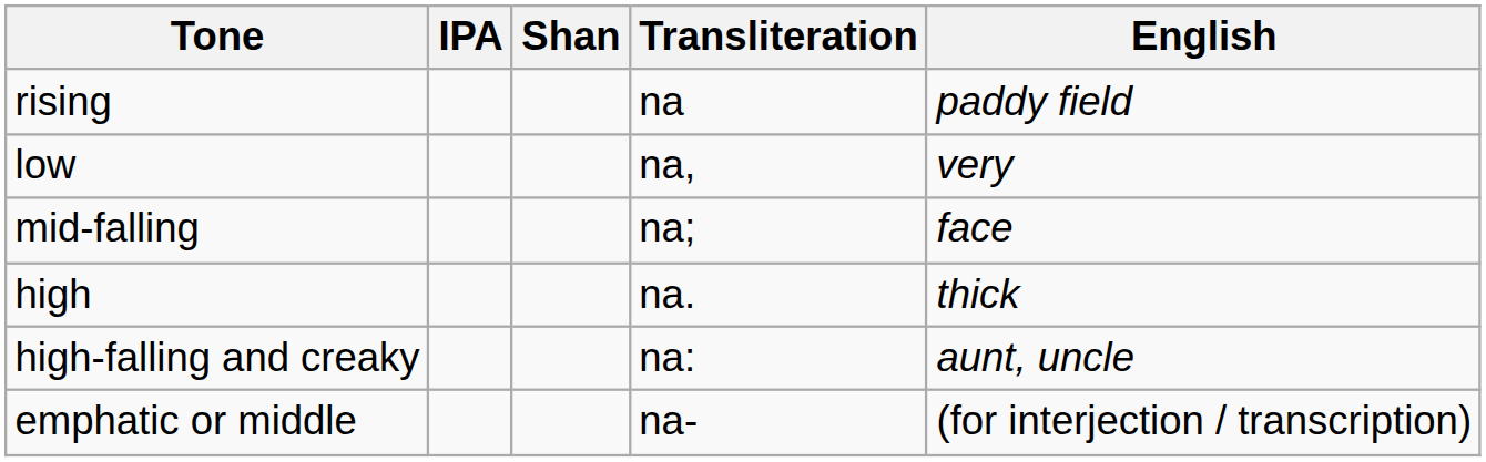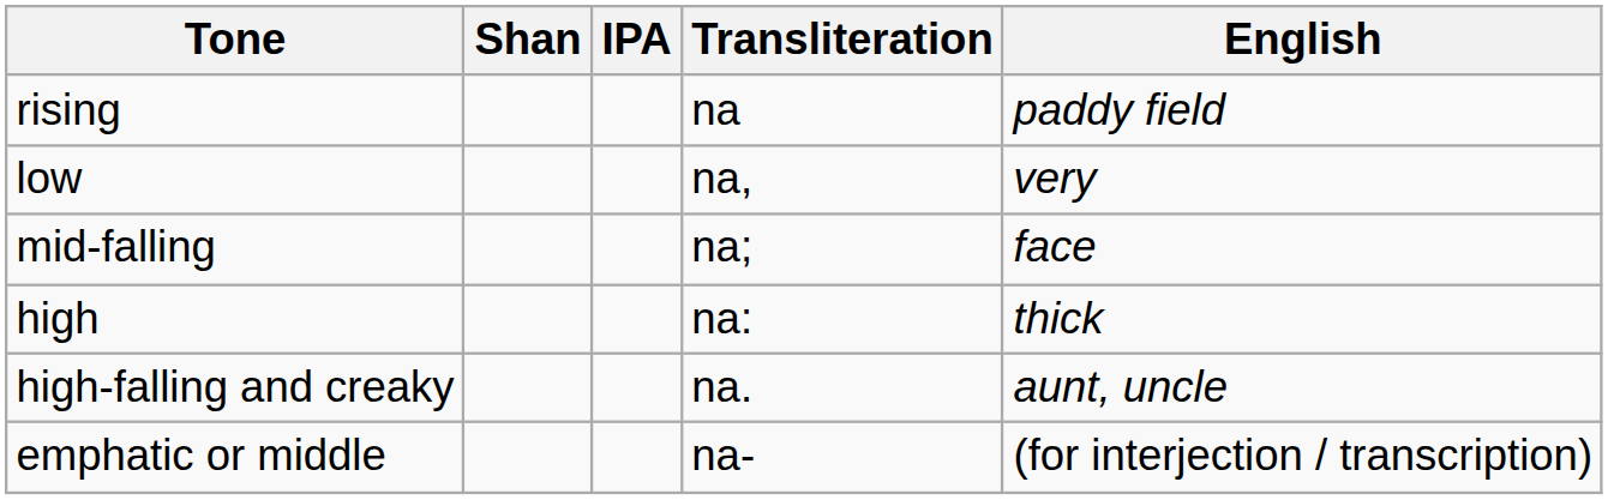columns swapped: Shan <-> IPA
high | Transliteration: na. -> na:
high-falling and creaky | Transliteration: na: -> na.
